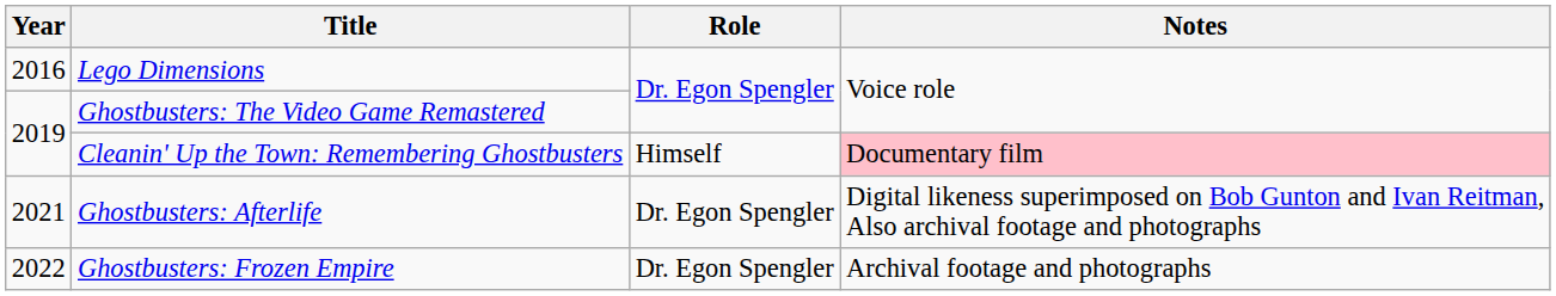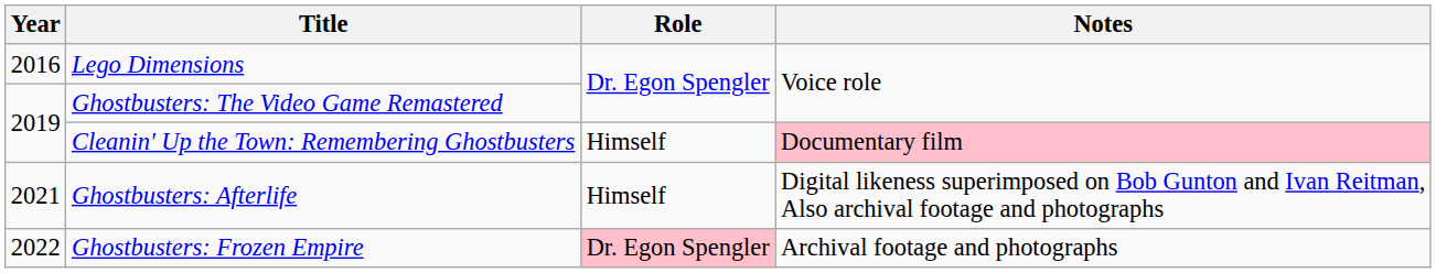Ghostbusters: Afterlife | Role: Dr. Egon Spengler -> Himself
Ghostbusters: Frozen Empire | Role: no background -> pink background
